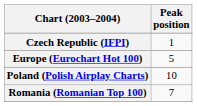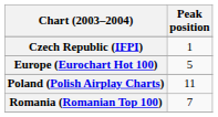Poland (Polish Airplay Charts) | Peak position: 10 -> 11
